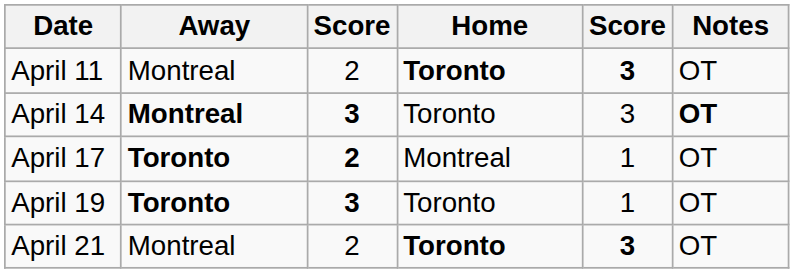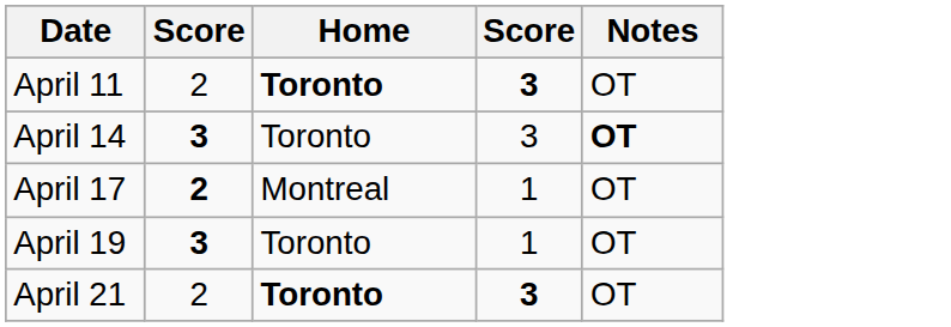- column: Away | Montreal | Montreal | Toronto | Toronto | Montreal
